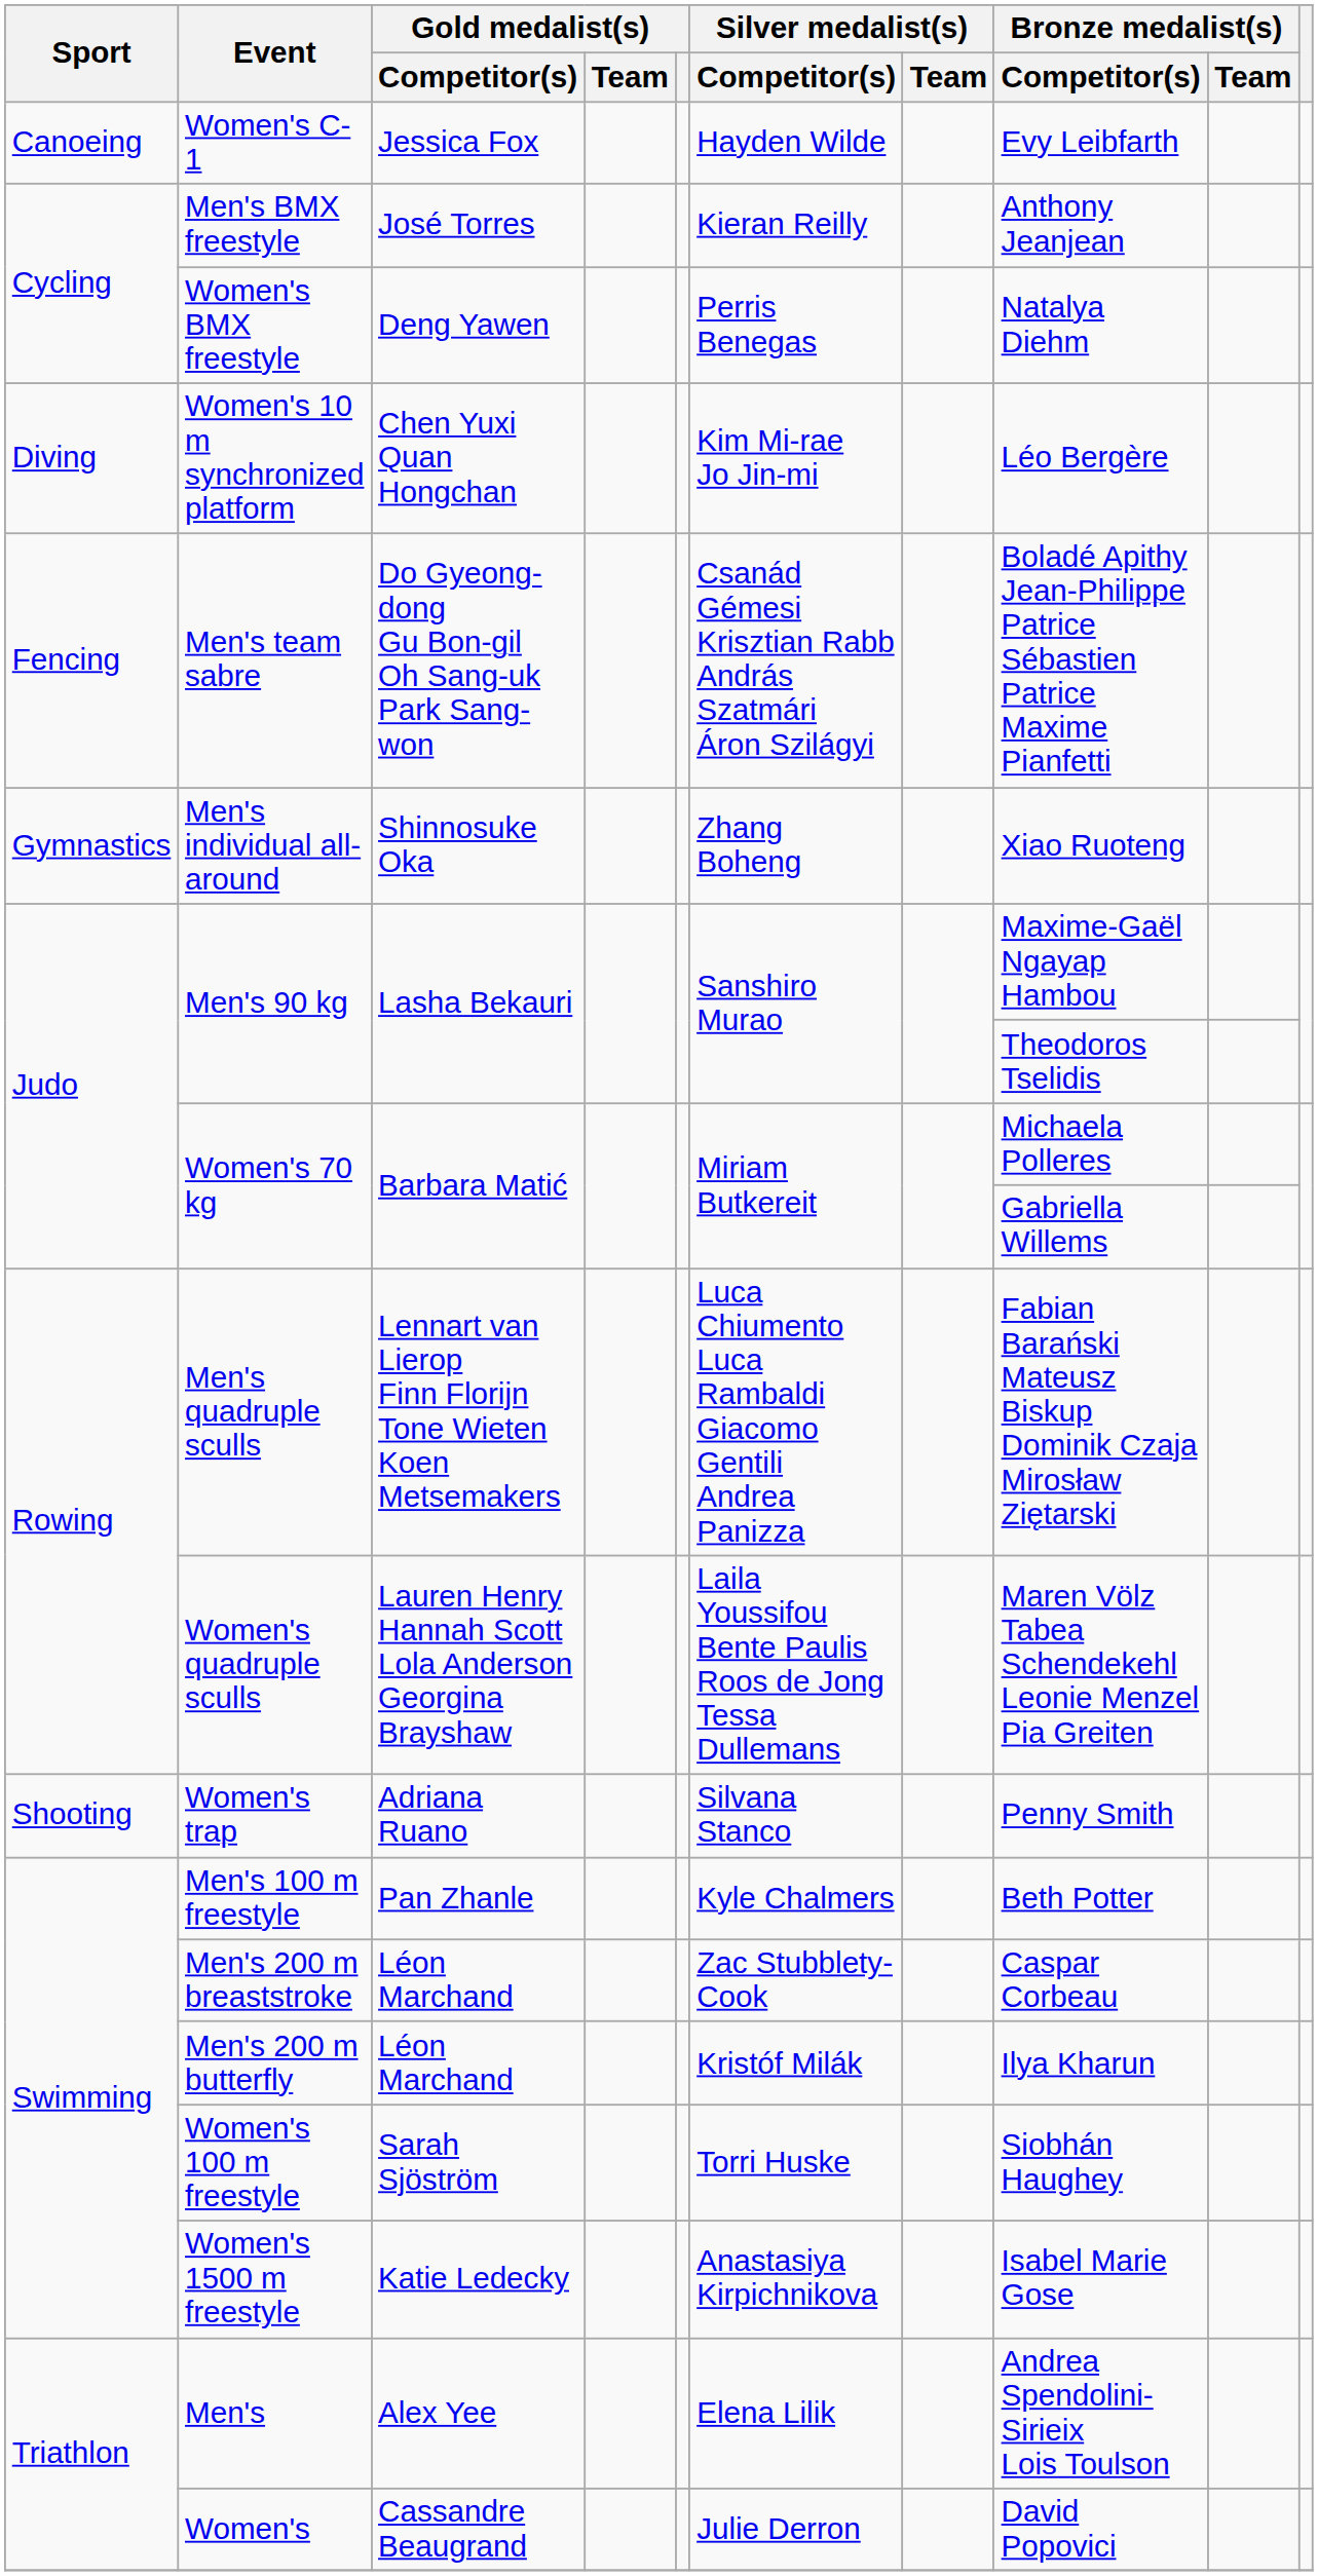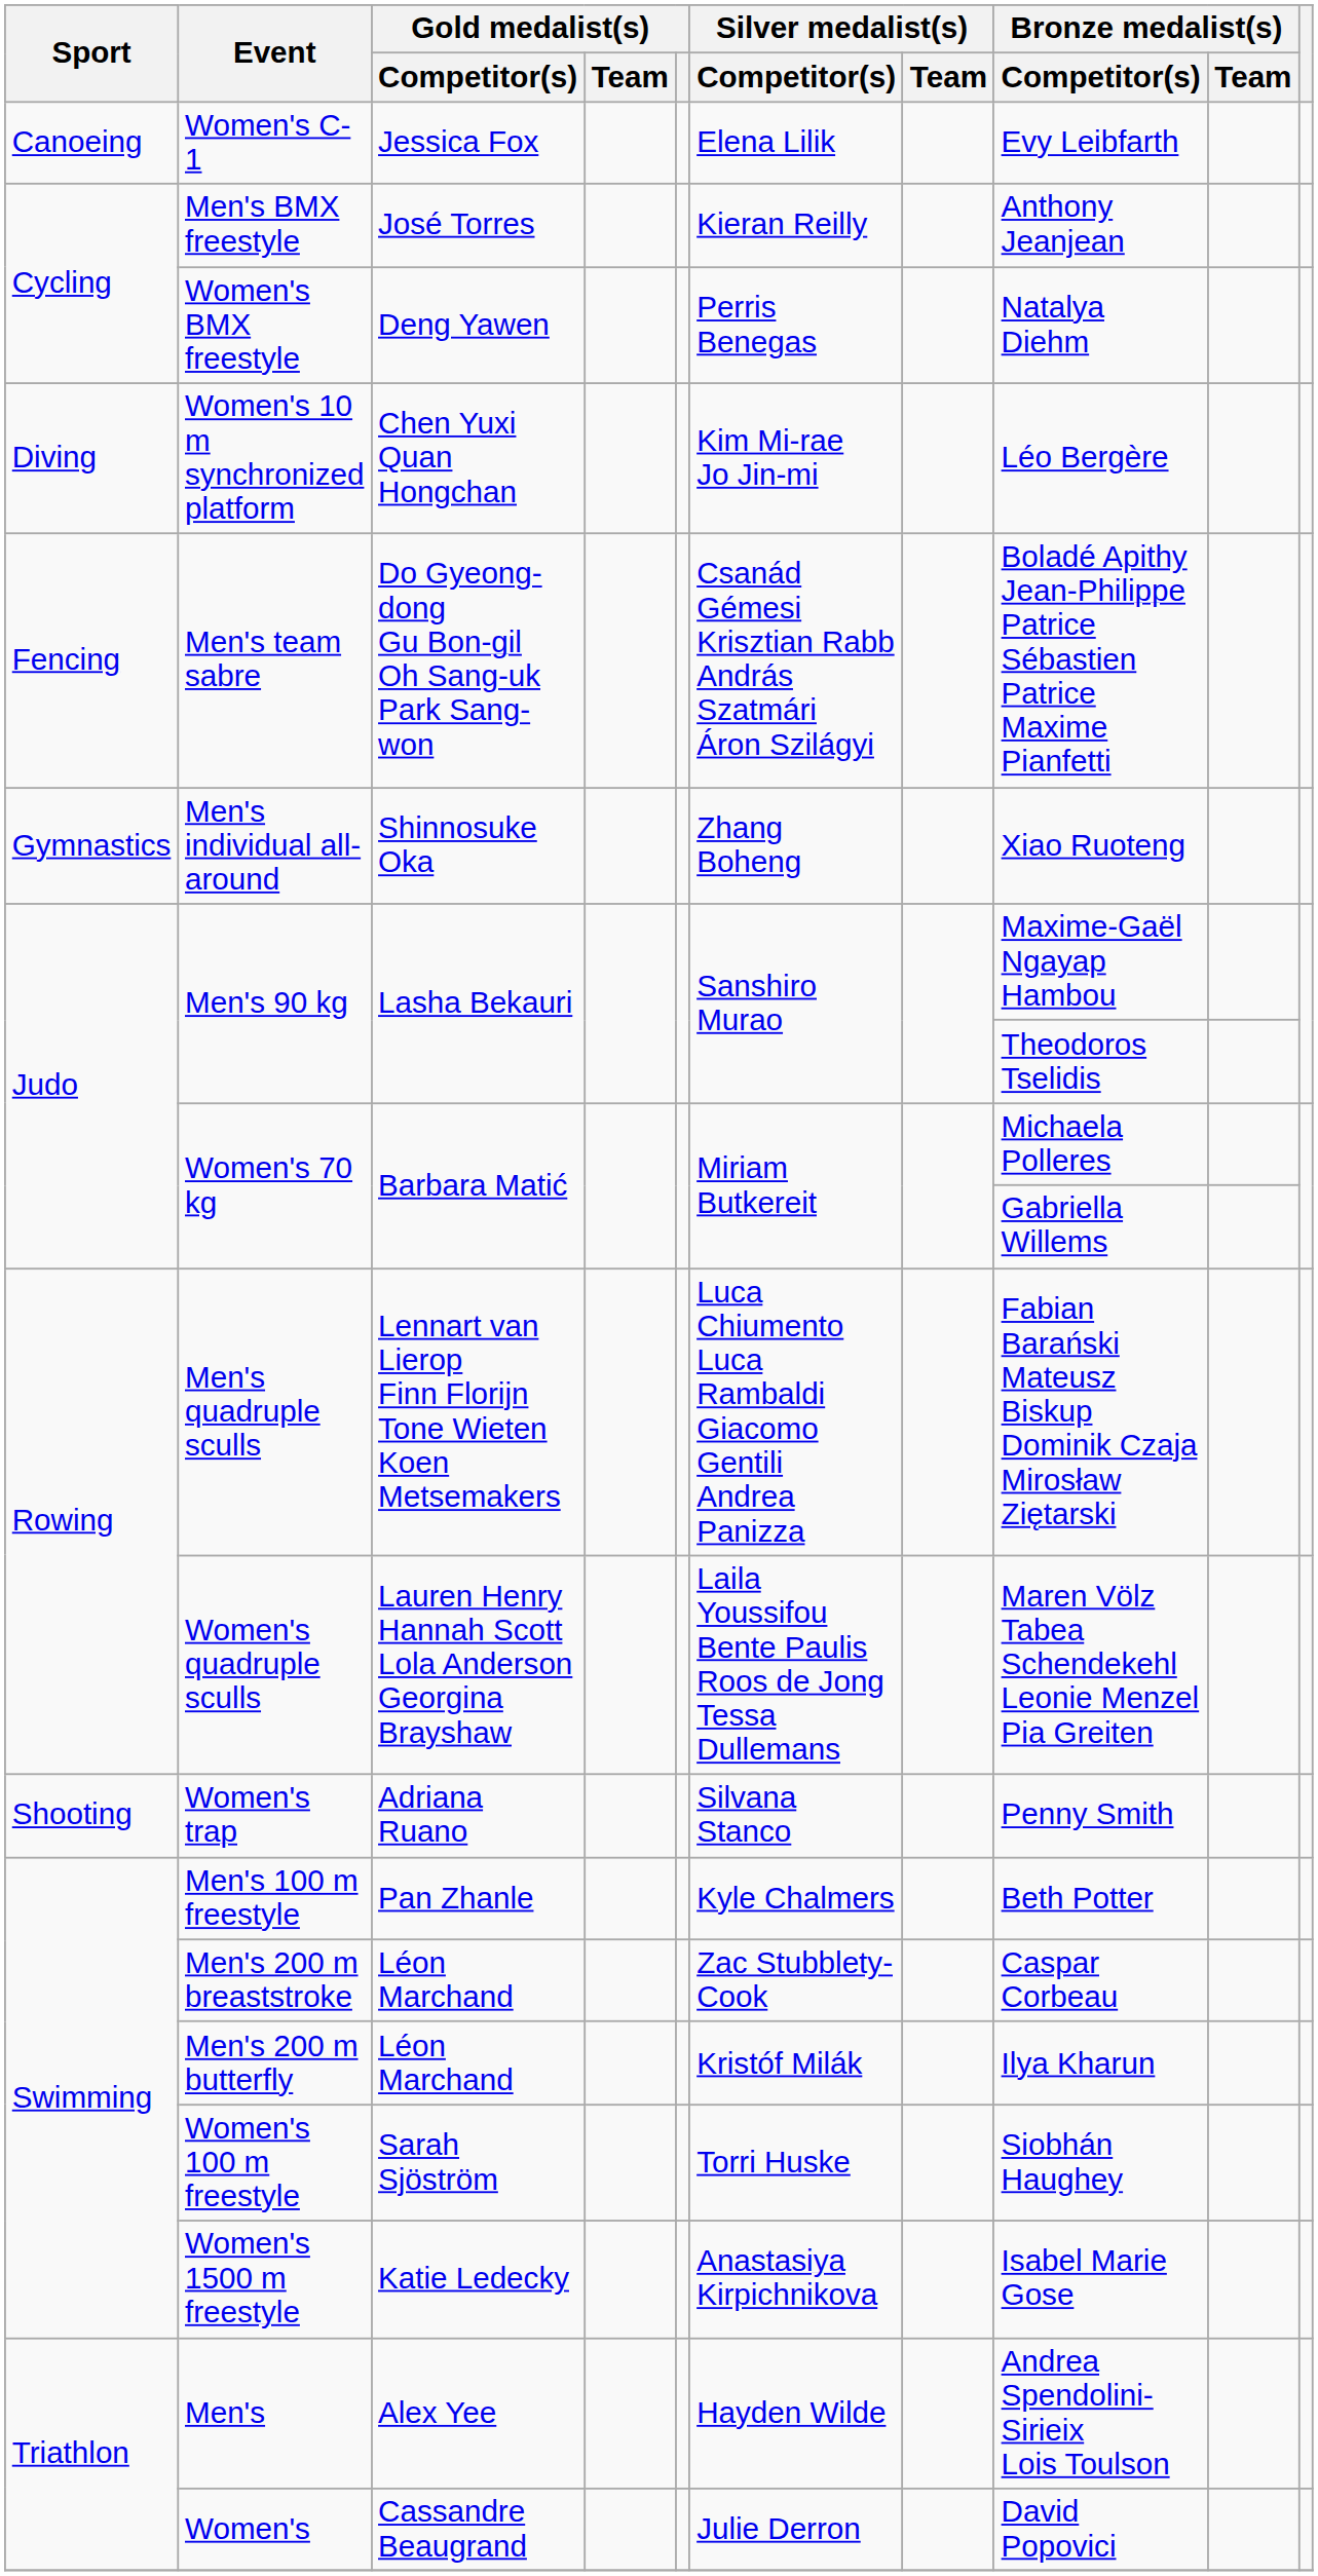Women's C-1 | Silver medalist(s) / Competitor(s): Hayden Wilde -> Elena Lilik
Men's | Silver medalist(s) / Competitor(s): Elena Lilik -> Hayden Wilde
